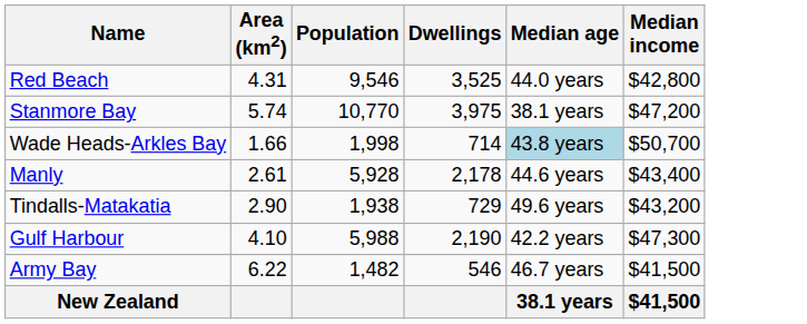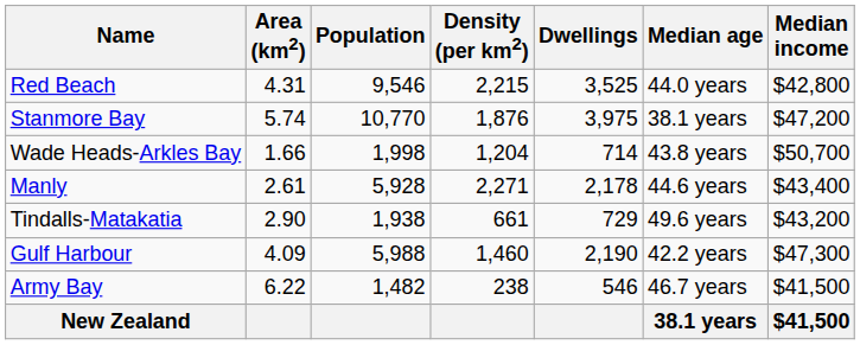+ column: Density (per km2) | 2,215 | 1,876 | 1,204 | 2,271 | 661 | 1,460 | 238
Wade Heads-Arkles Bay | Median age: lightblue background -> no background
Gulf Harbour | Area (km2): 4.10 -> 4.09
